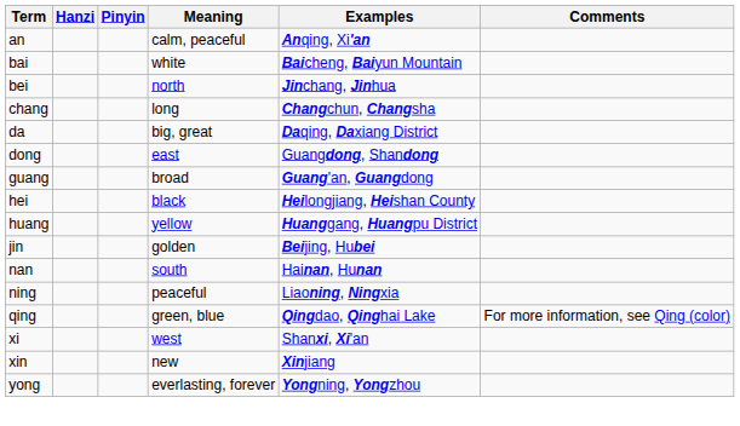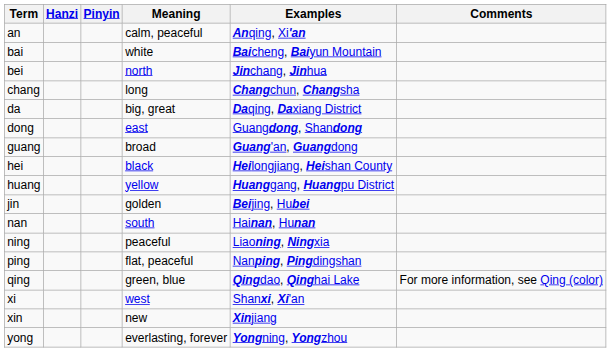+ row: ping | flat, peaceful | Nanping, Pingdingshan
